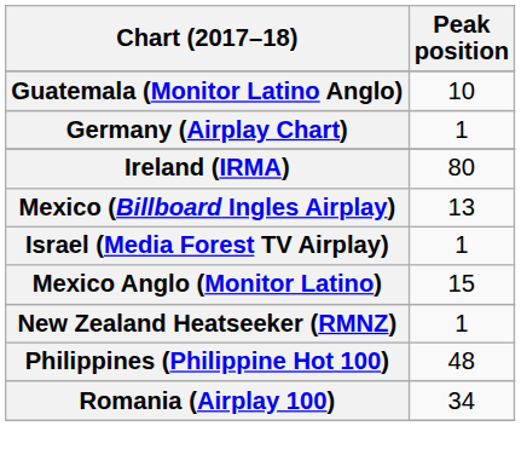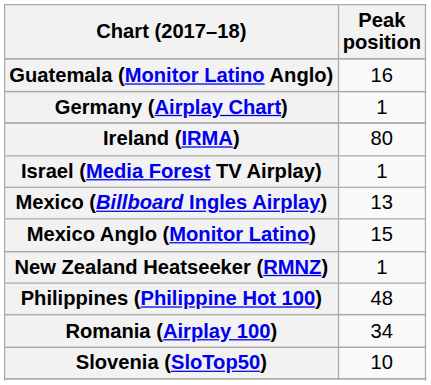Guatemala (Monitor Latino Anglo) | Peak position: 10 -> 16
rows swapped: Israel (Media Forest TV Airplay) <-> Mexico (Billboard Ingles Airplay)
+ row: Slovenia (SloTop50) | 10
